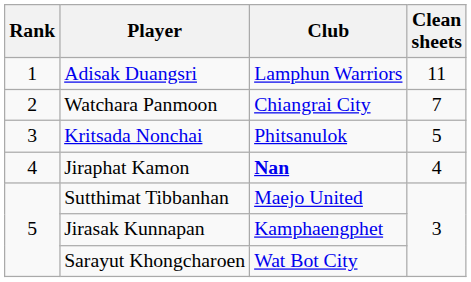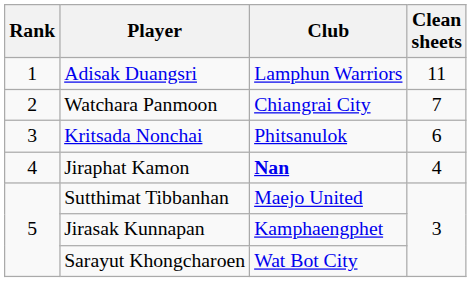Kritsada Nonchai | Clean sheets: 5 -> 6
